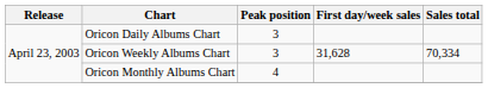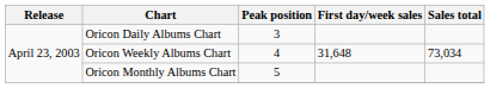Oricon Weekly Albums Chart | Peak position: 3 -> 4
Oricon Weekly Albums Chart | First day/week sales: 31,628 -> 31,648
Oricon Weekly Albums Chart | Sales total: 70,334 -> 73,034
Oricon Monthly Albums Chart | Peak position: 4 -> 5
